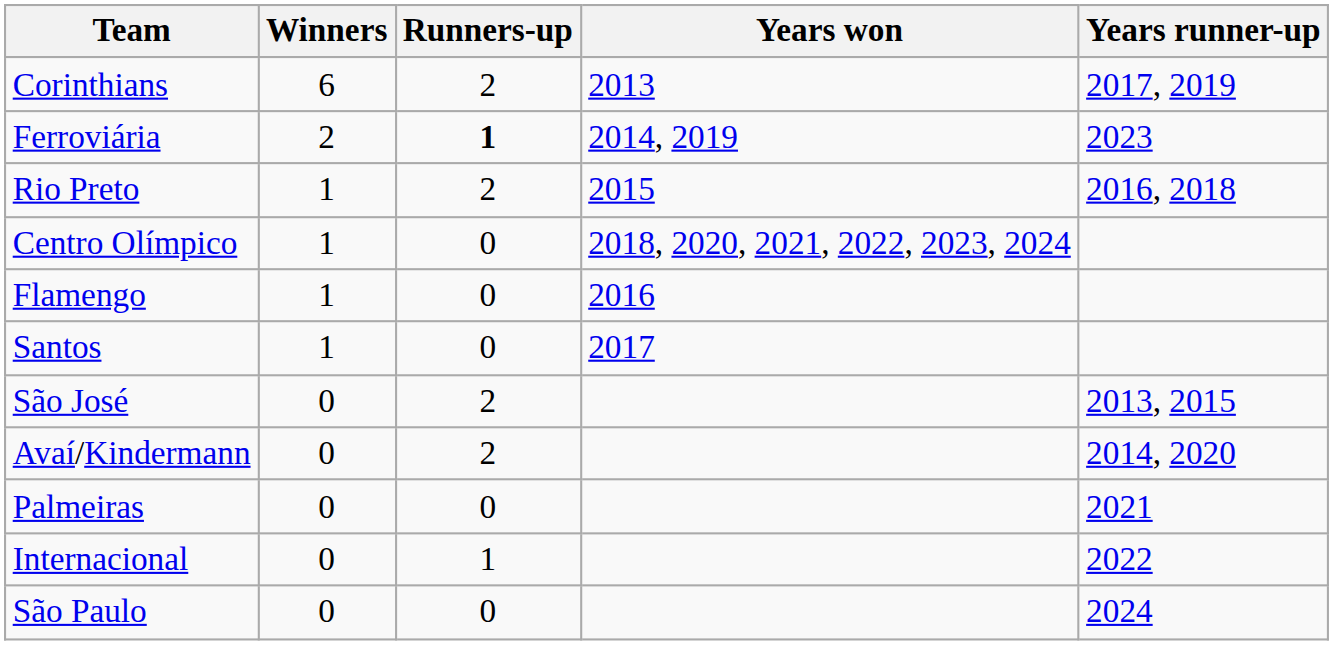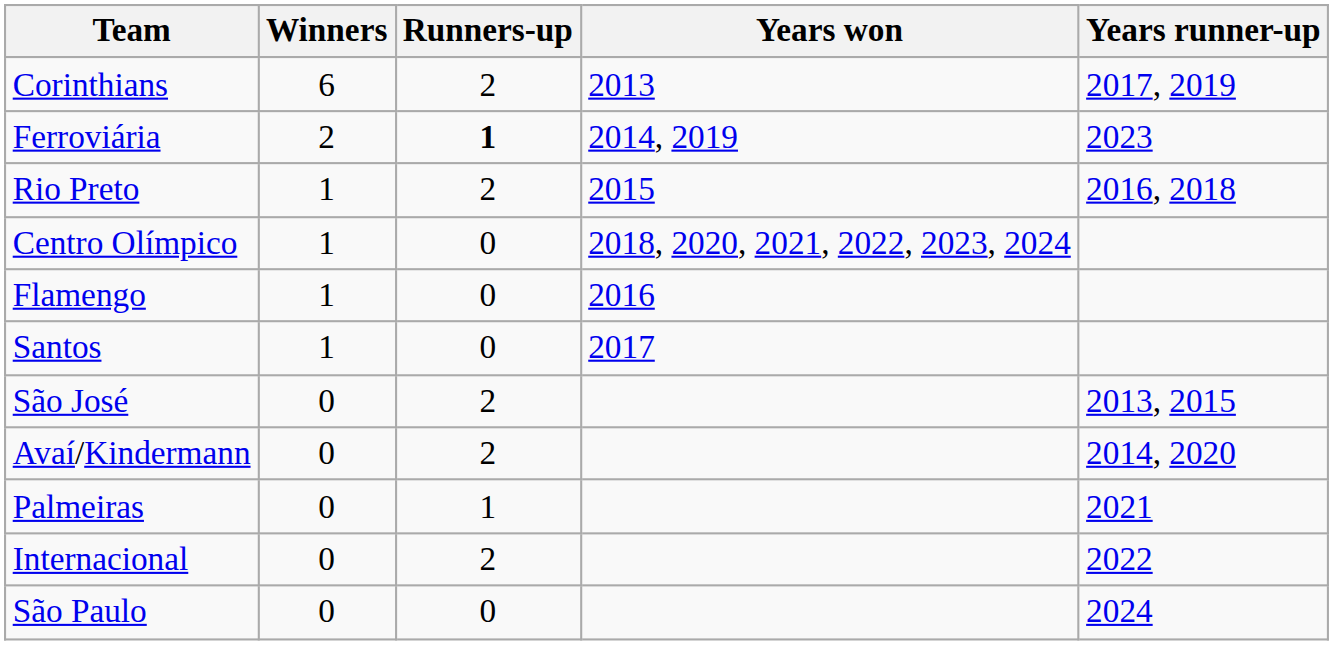Palmeiras | Runners-up: 0 -> 1
Internacional | Runners-up: 1 -> 2
